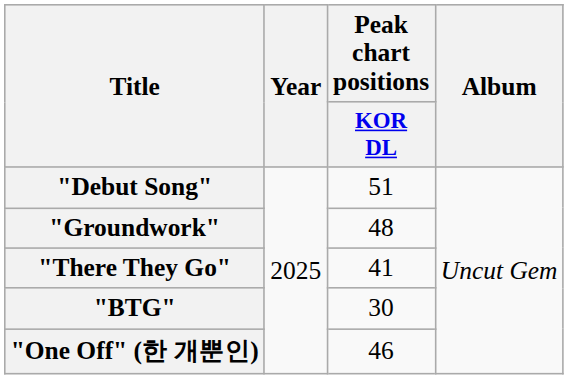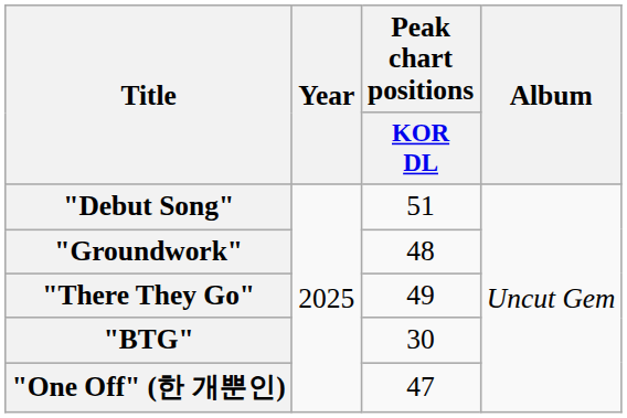"There They Go" | Peak chart positions / KOR DL: 41 -> 49
"One Off" (한 개뿐인) | Peak chart positions / KOR DL: 46 -> 47
